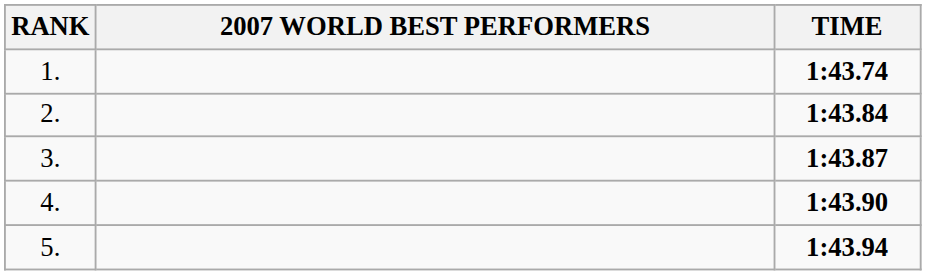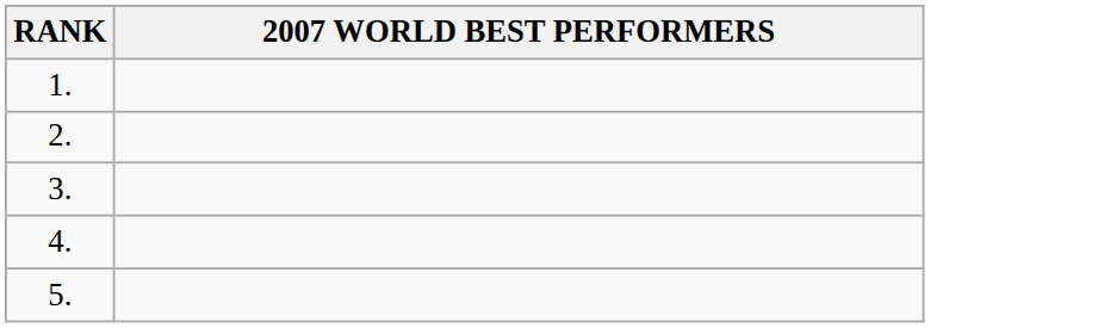- column: TIME | 1:43.74 | 1:43.84 | 1:43.87 | 1:43.90 | 1:43.94
